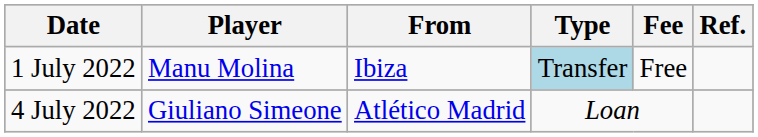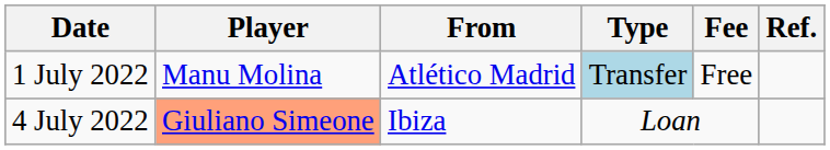1 July 2022 | From: Ibiza -> Atlético Madrid
4 July 2022 | Player: no background -> lightsalmon background
4 July 2022 | From: Atlético Madrid -> Ibiza
